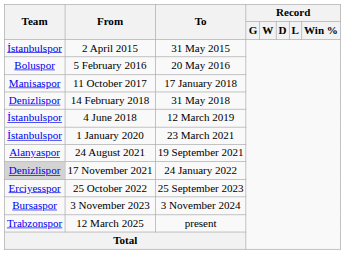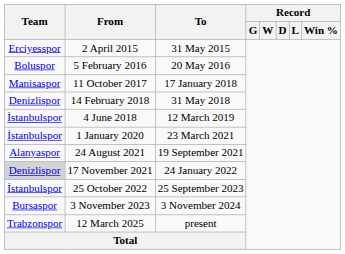2 April 2015 | Team: İstanbulspor -> Erciyesspor
25 October 2022 | Team: Erciyesspor -> İstanbulspor
